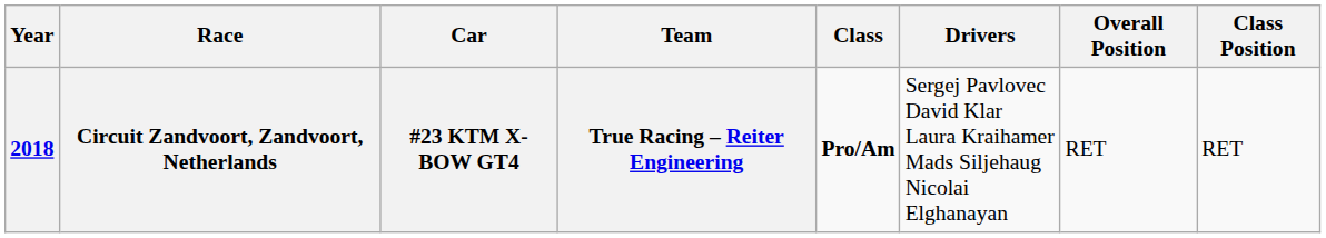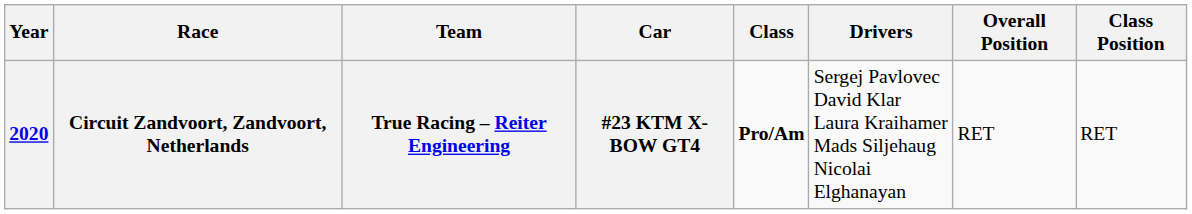columns swapped: Team <-> Car
Circuit Zandvoort, Zandvoort, Netherlands | Year: 2018 -> 2020
